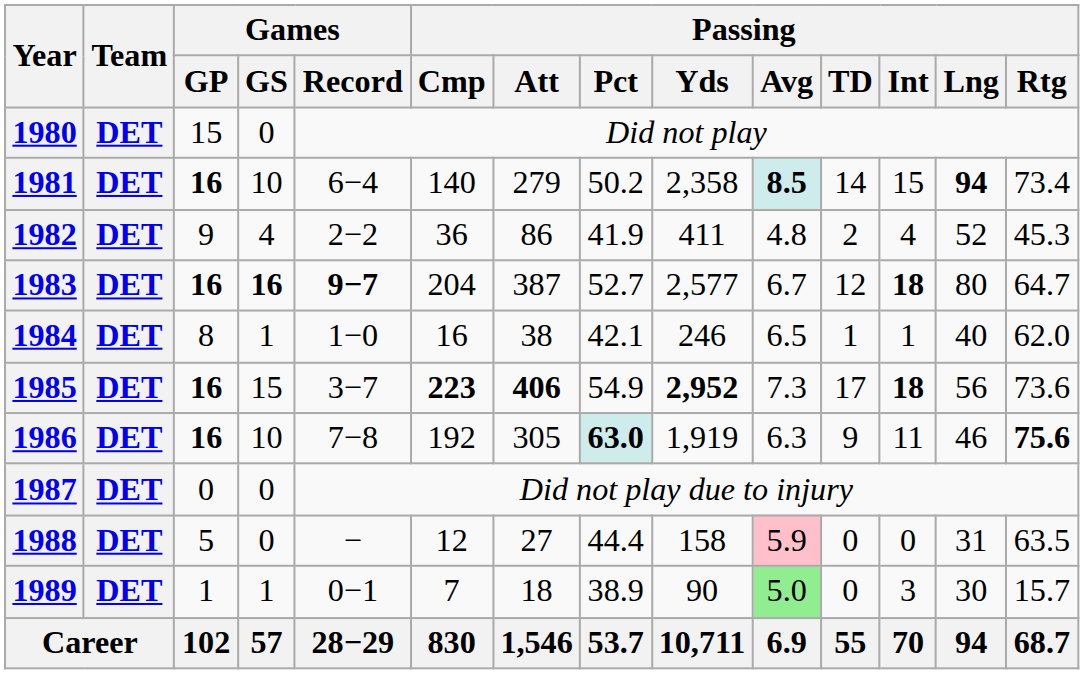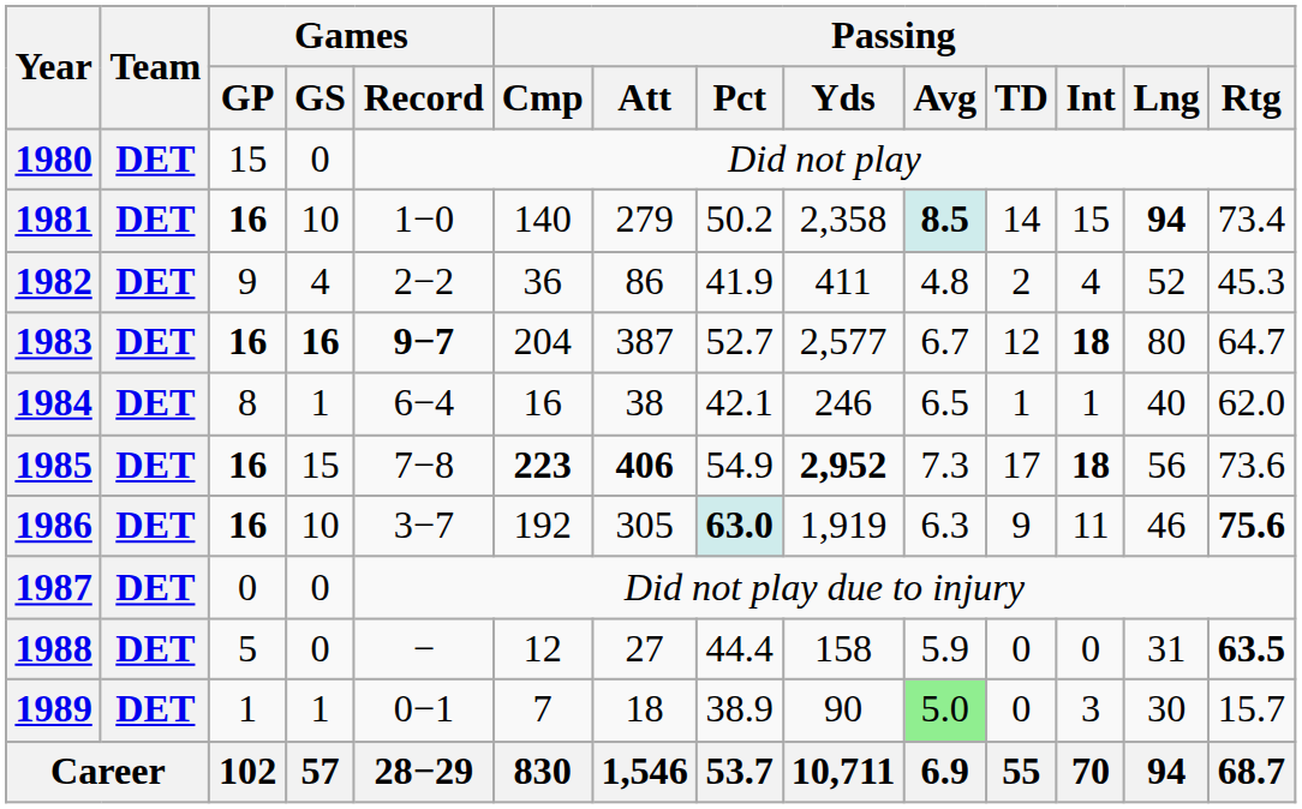1981 | Games / Record: 6−4 -> 1−0
1984 | Games / Record: 1−0 -> 6−4
1985 | Games / Record: 3−7 -> 7−8
1986 | Games / Record: 7−8 -> 3−7
1988 | Passing / Avg: pink background -> no background
1988 | Passing / Rtg: normal -> bold
